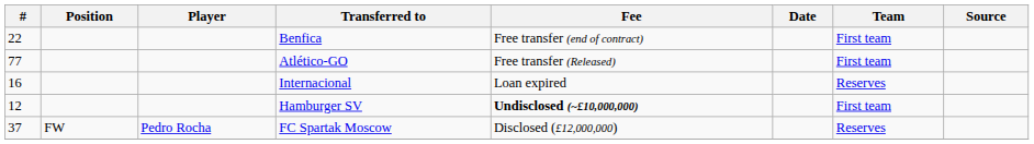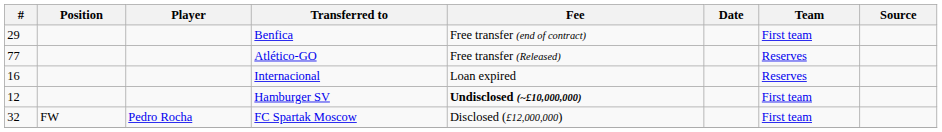Benfica | #: 22 -> 29
Atlético-GO | Team: First team -> Reserves
FC Spartak Moscow | #: 37 -> 32
FC Spartak Moscow | Team: Reserves -> First team
